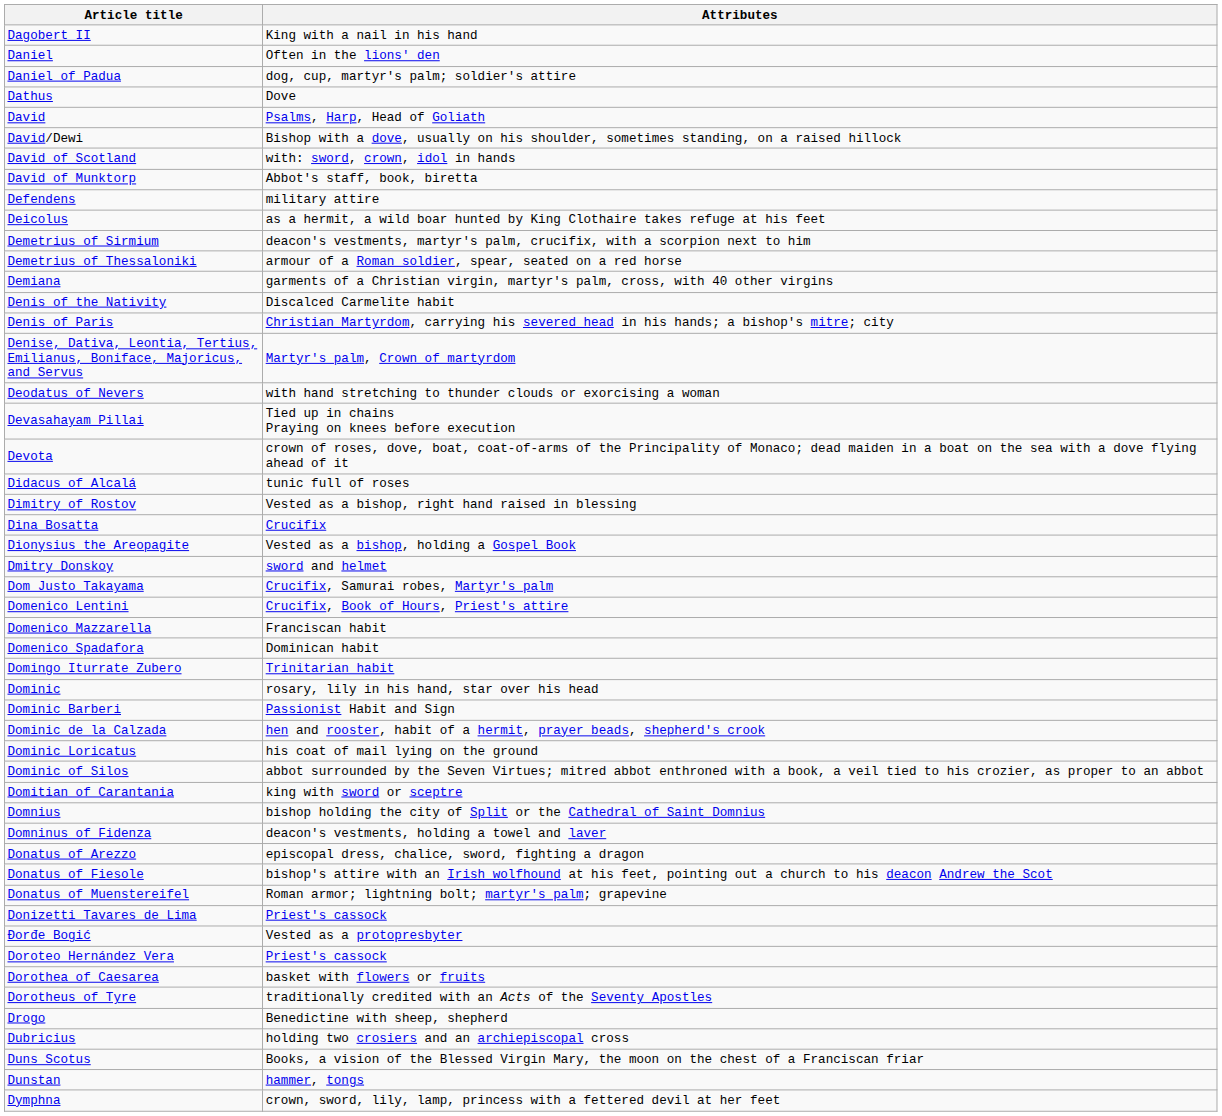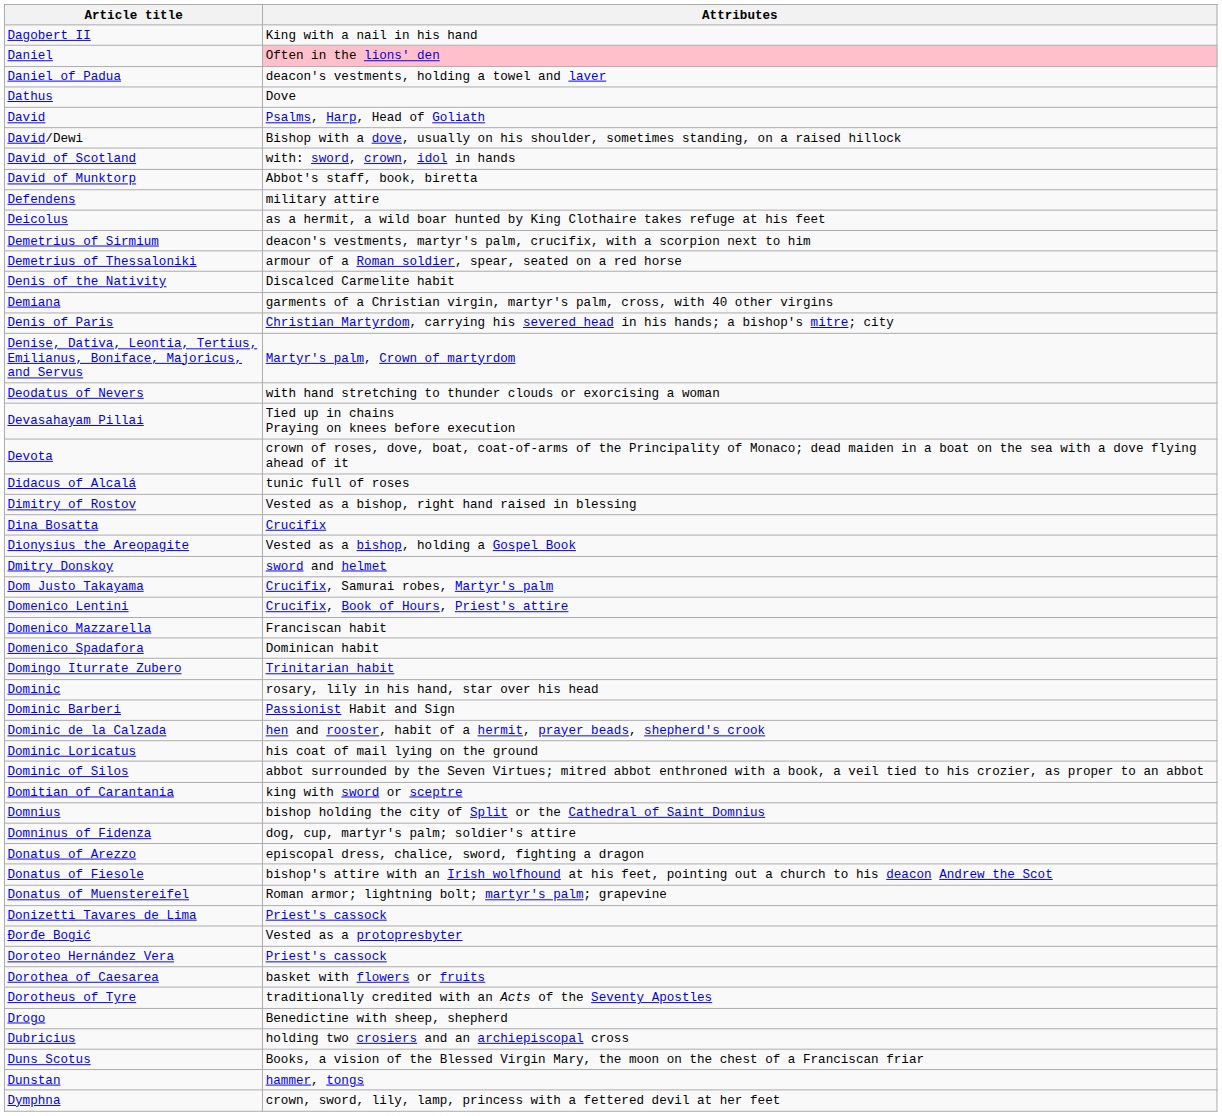Daniel | Attributes: no background -> pink background
Daniel of Padua | Attributes: dog, cup, martyr's palm; soldier's attire -> deacon's vestments, holding a towel and laver
rows swapped: Demiana <-> Denis of the Nativity
Domninus of Fidenza | Attributes: deacon's vestments, holding a towel and laver -> dog, cup, martyr's palm; soldier's attire
